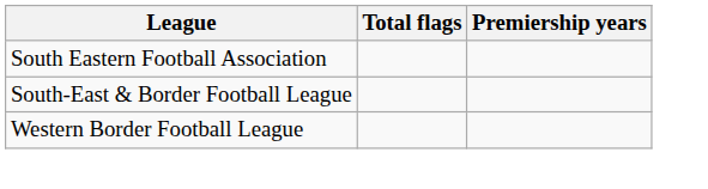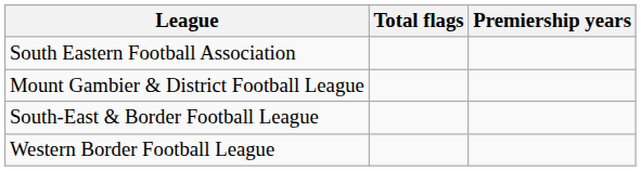+ row: Mount Gambier & District Football League
